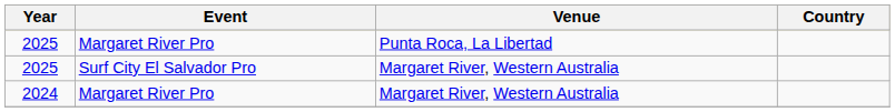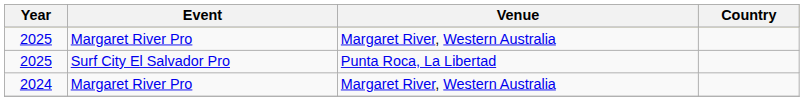2025 / Margaret River Pro | Venue: Punta Roca, La Libertad -> Margaret River, Western Australia
2025 / Surf City El Salvador Pro | Venue: Margaret River, Western Australia -> Punta Roca, La Libertad
